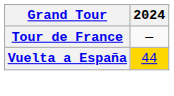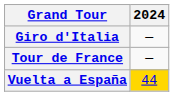+ row: Giro d'Italia | —
